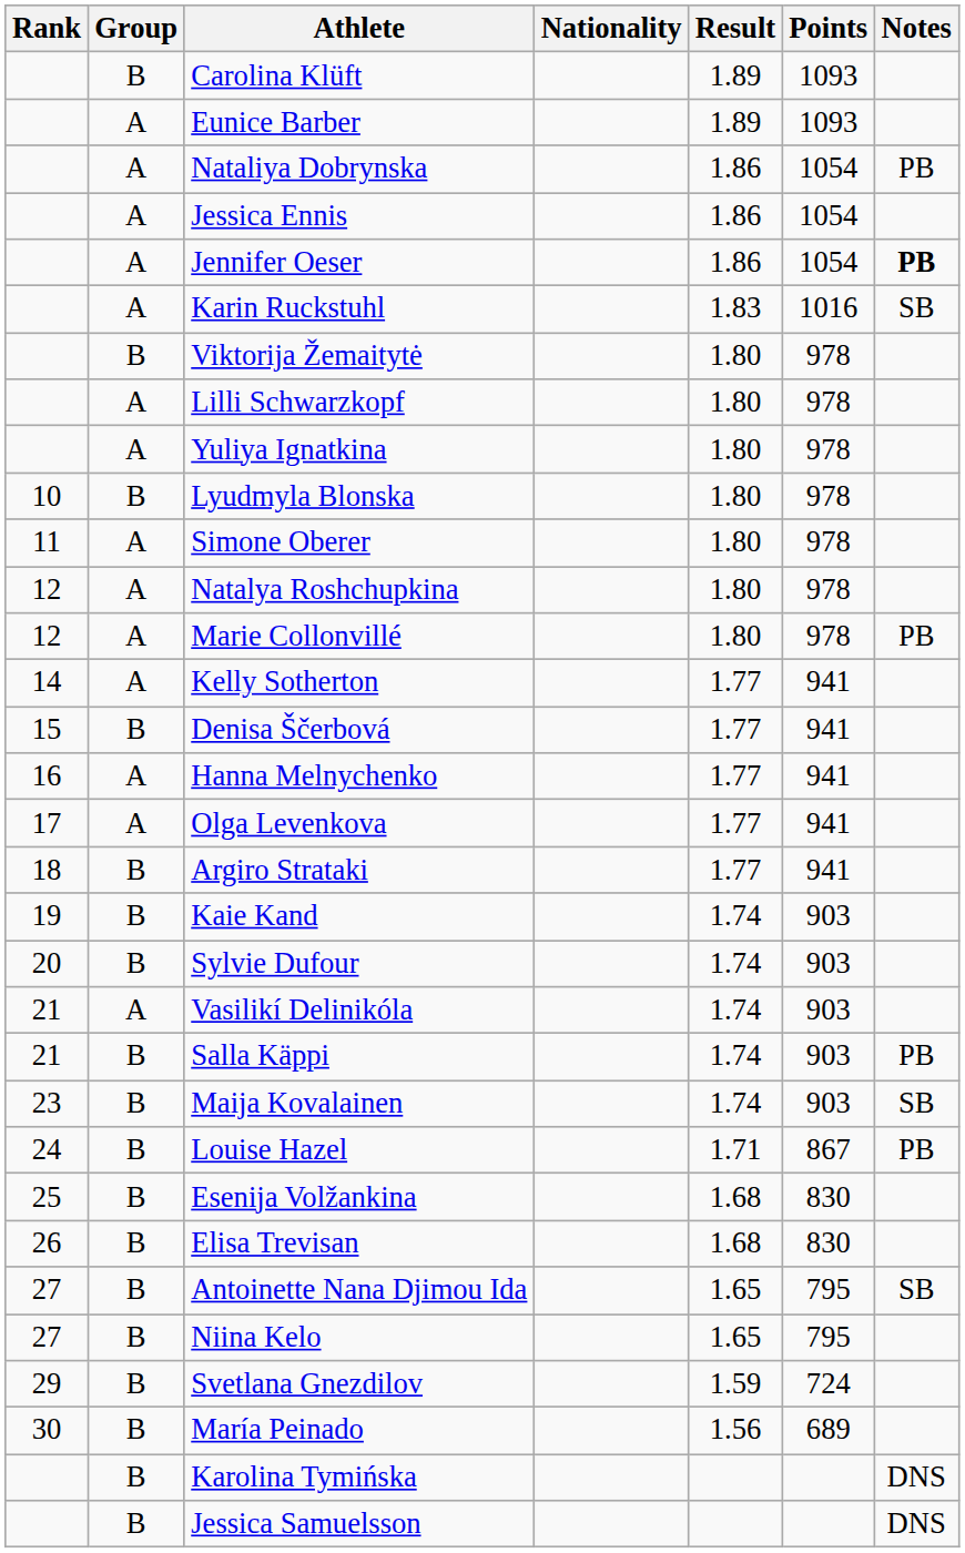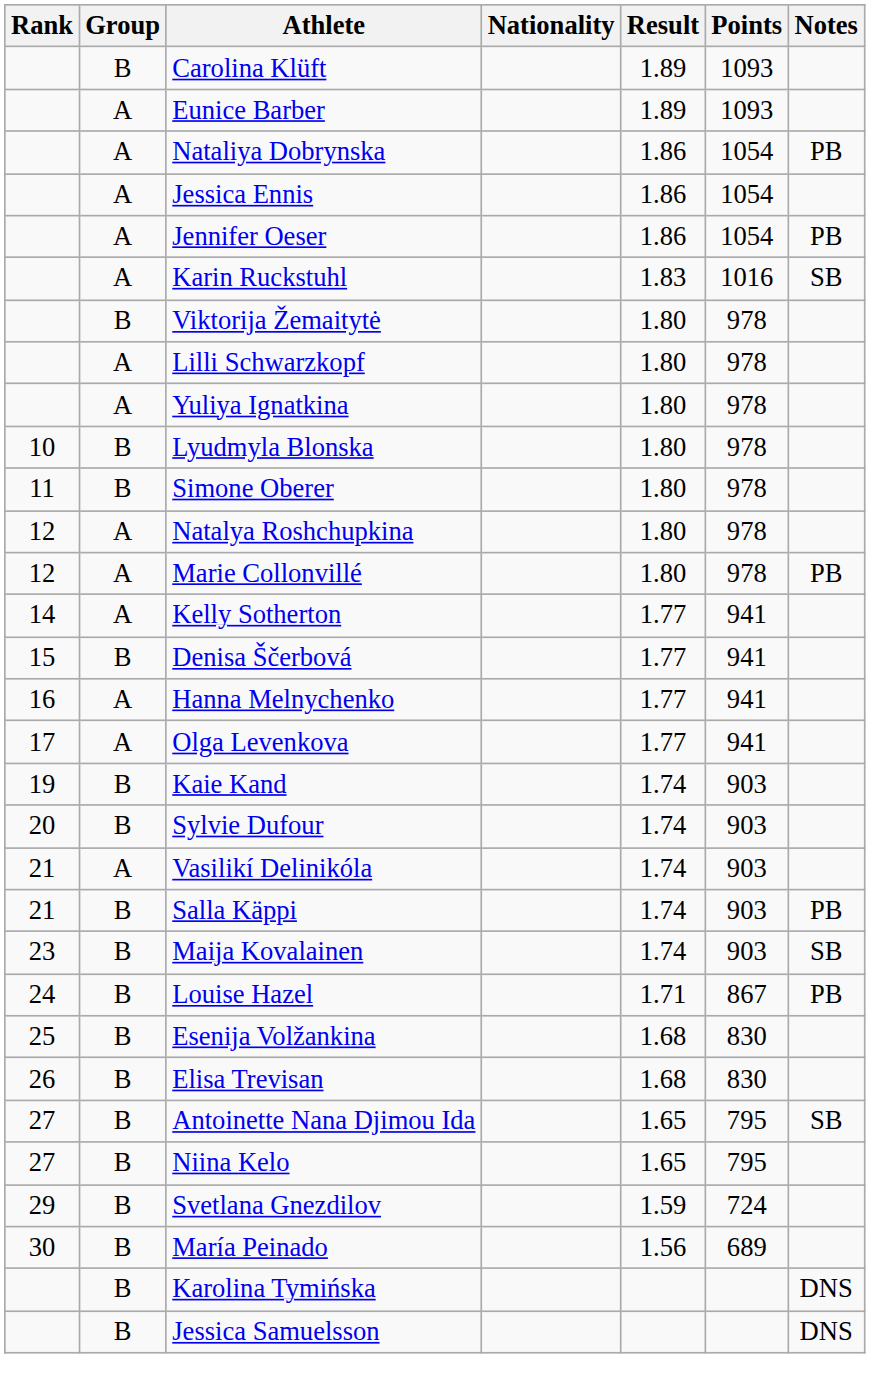Jennifer Oeser | Notes: bold -> normal
Simone Oberer | Group: A -> B
- row: 18 | B | Argiro Strataki | 1.77 | 941
